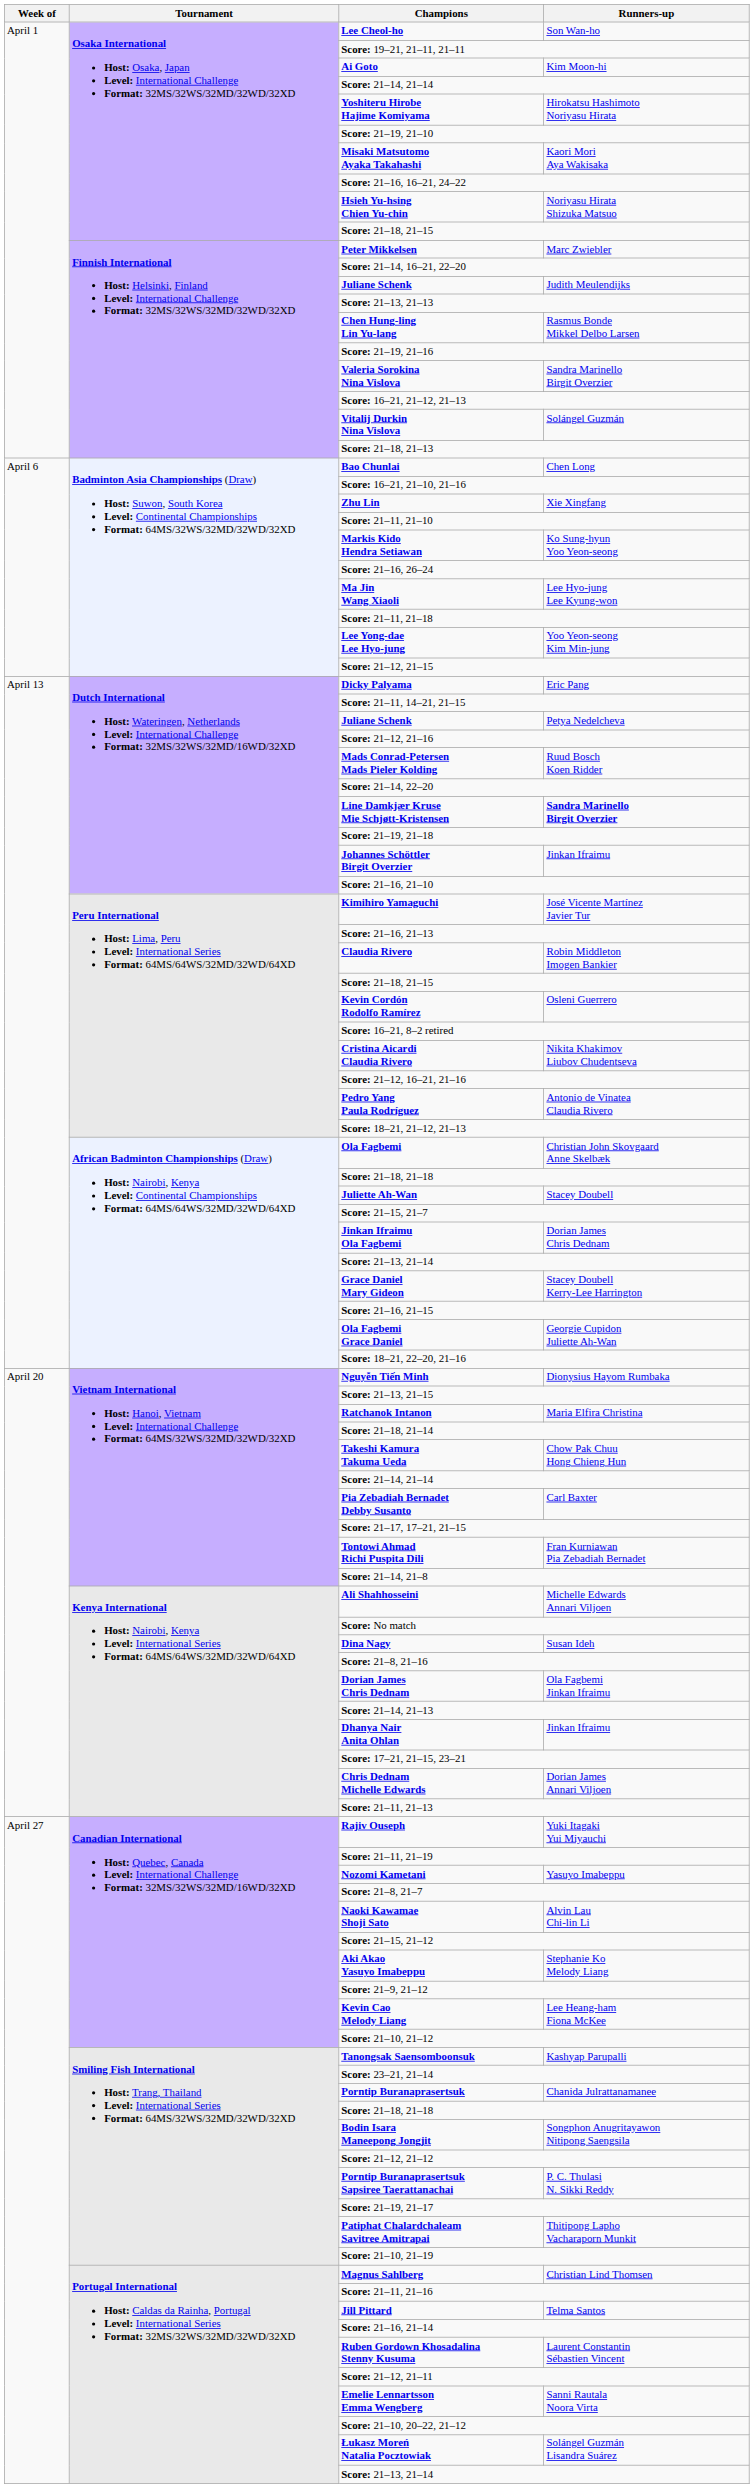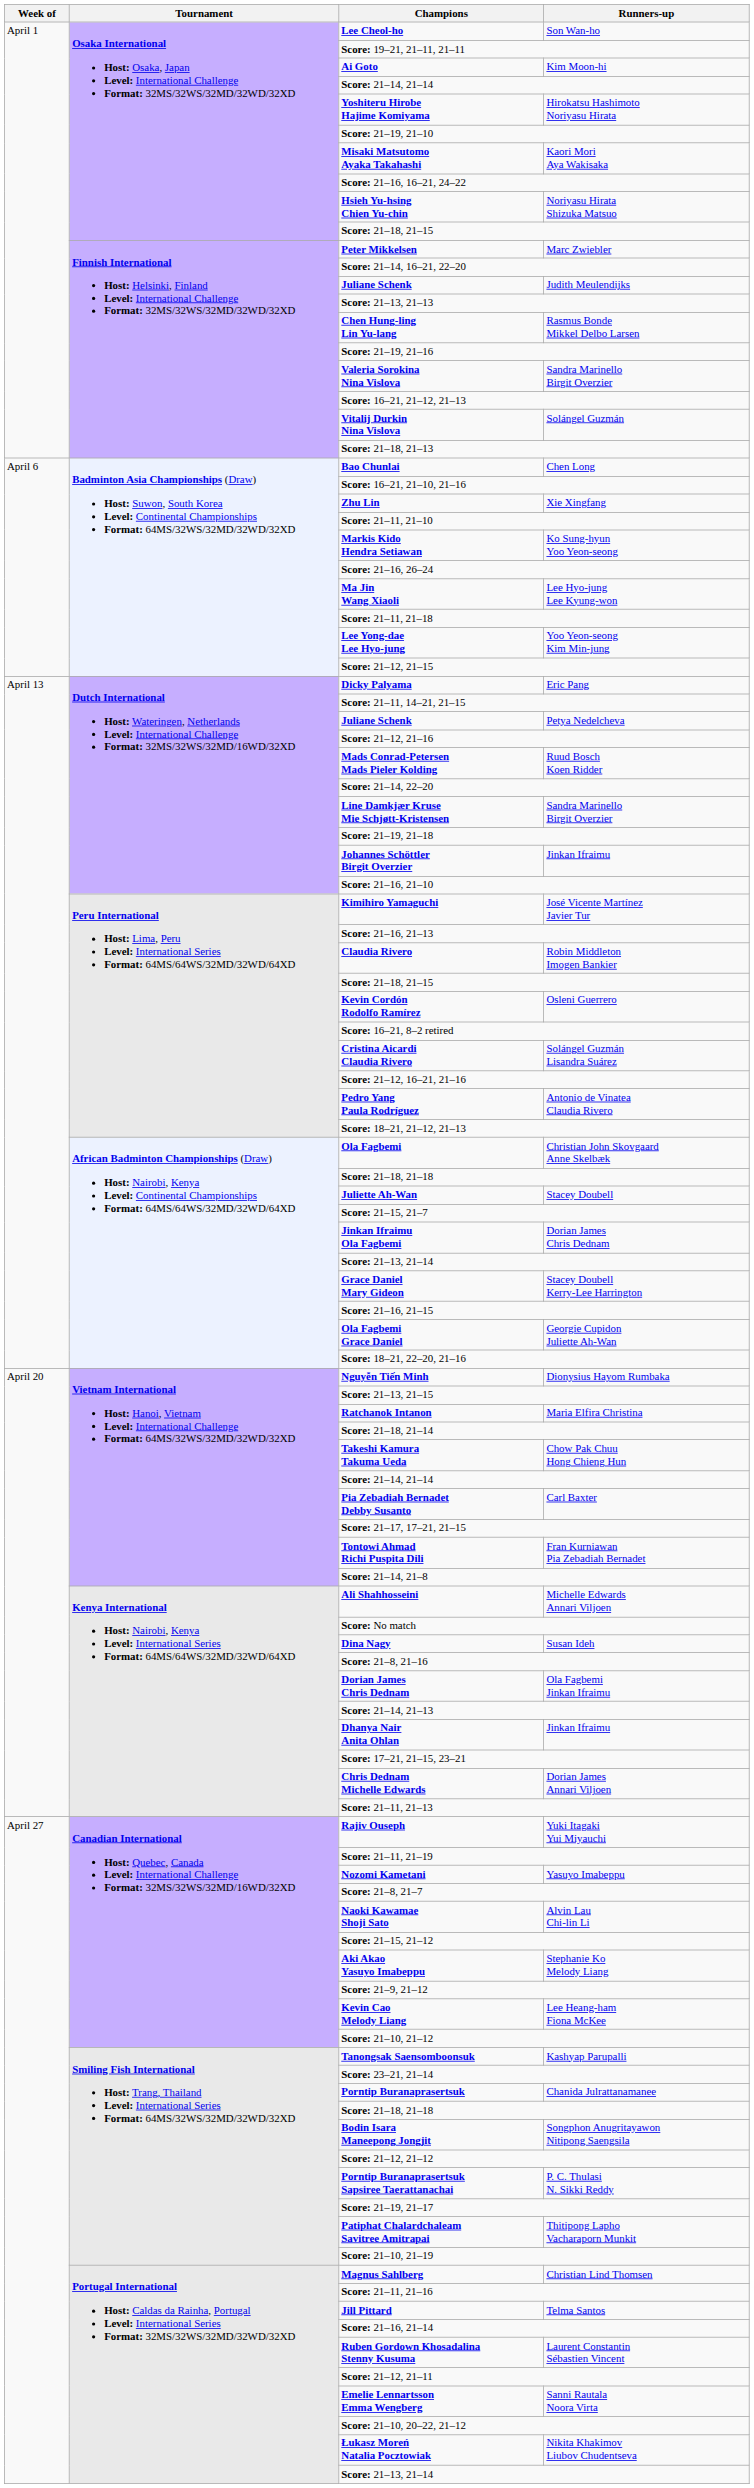Line Damkjær Kruse Mie Schjøtt-Kristensen | Runners-up: bold -> normal
Cristina Aicardi Claudia Rivero | Runners-up: Nikita Khakimov Liubov Chudentseva -> Solángel Guzmán Lisandra Suárez
Łukasz Moreń Natalia Pocztowiak | Runners-up: Solángel Guzmán Lisandra Suárez -> Nikita Khakimov Liubov Chudentseva
